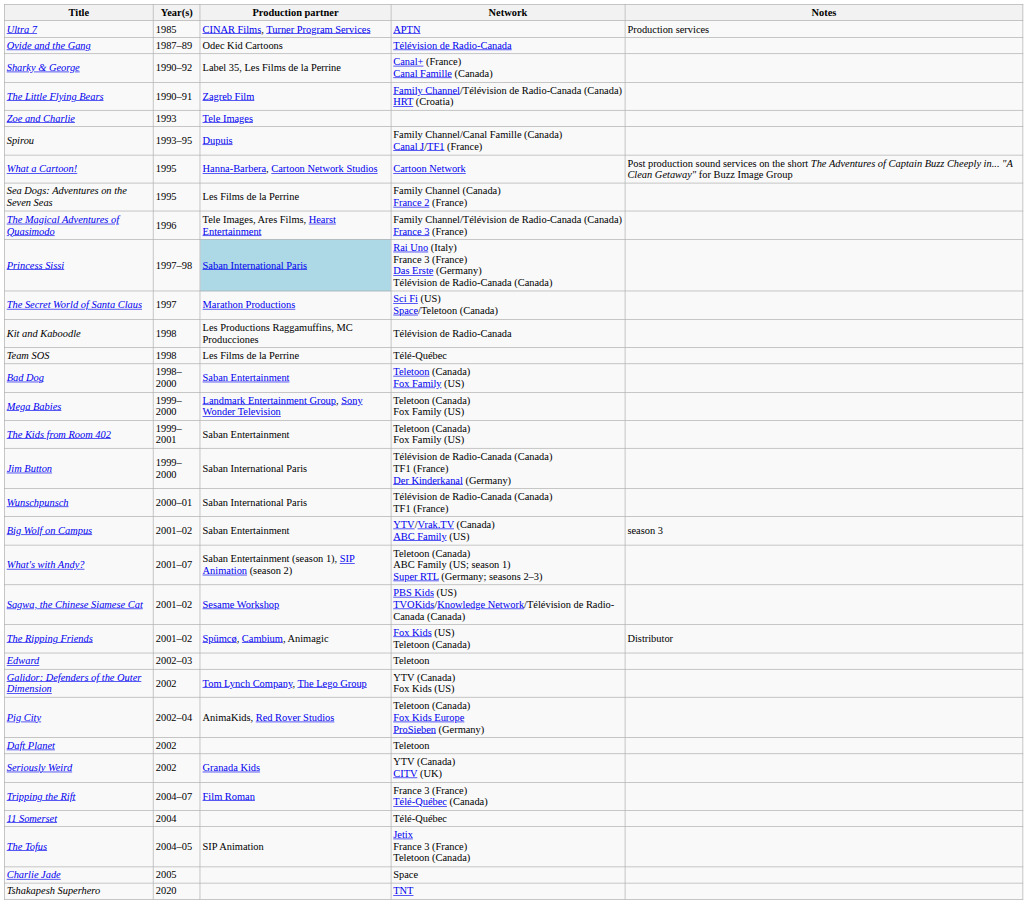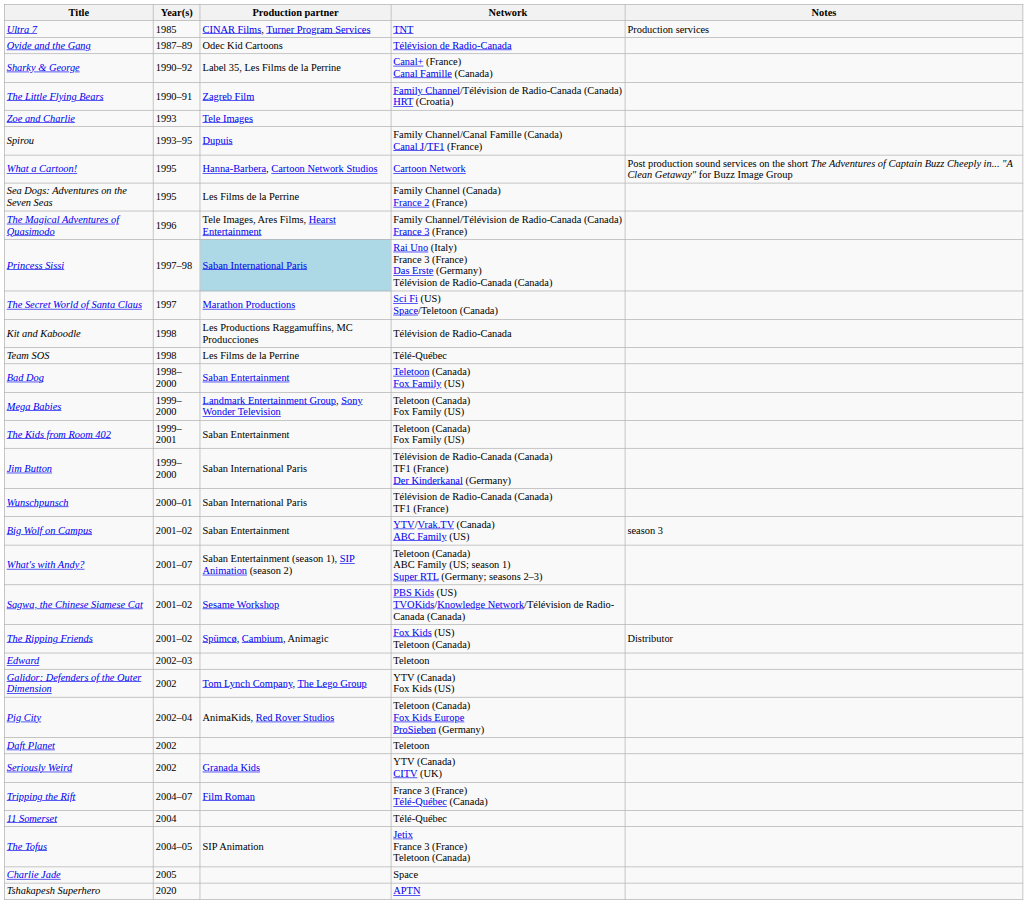Ultra 7 | Network: APTN -> TNT
Tshakapesh Superhero | Network: TNT -> APTN
